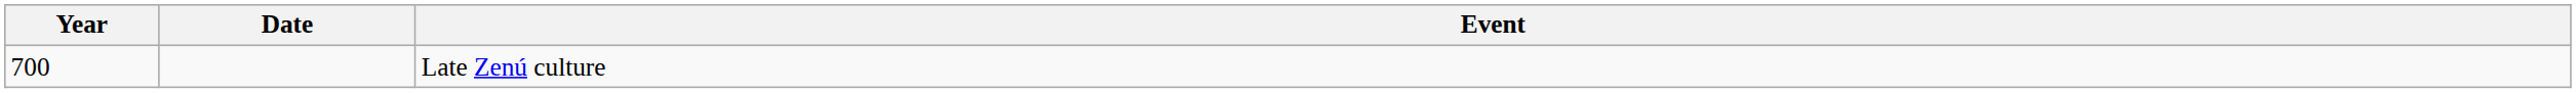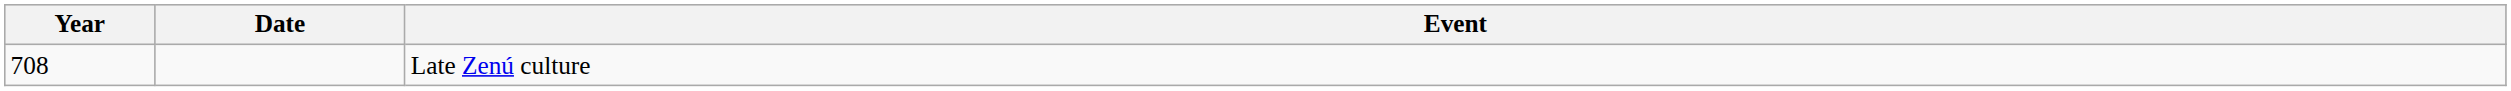Late Zenú culture | Year: 700 -> 708
